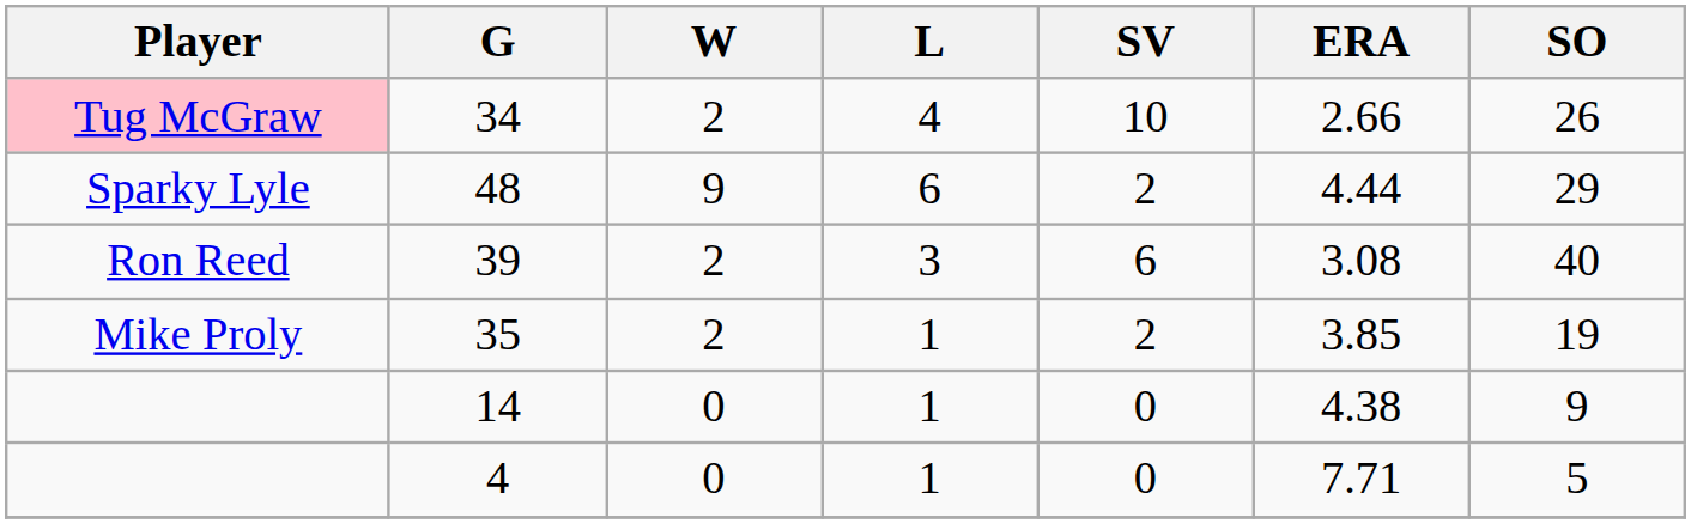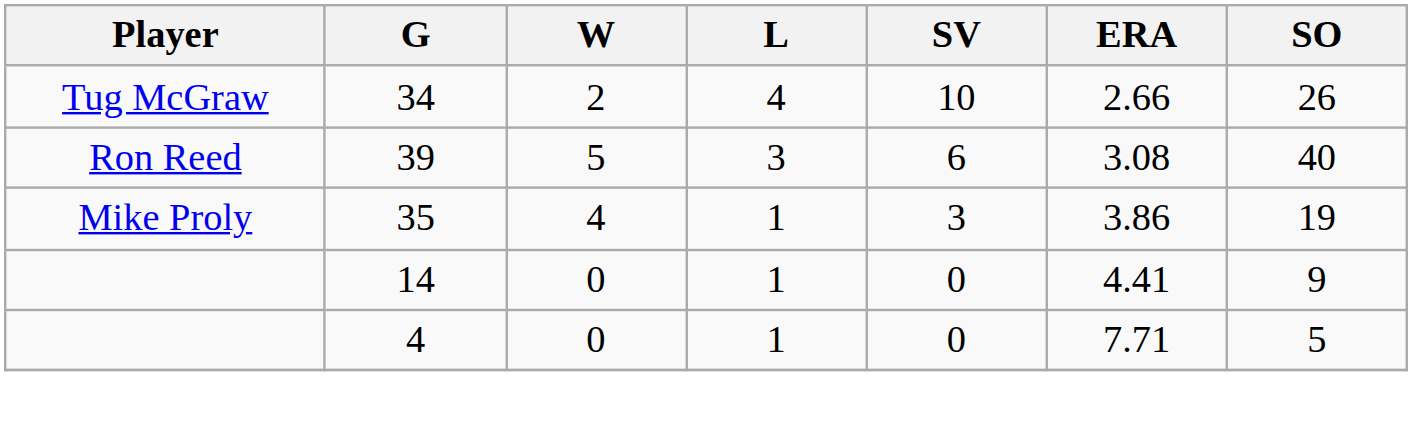34 | Player: pink background -> no background
- row: Sparky Lyle | 48 | 9 | 6 | 2 | 4.44 | 29
39 | W: 2 -> 5
35 | W: 2 -> 4
35 | SV: 2 -> 3
35 | ERA: 3.85 -> 3.86
14 | ERA: 4.38 -> 4.41
